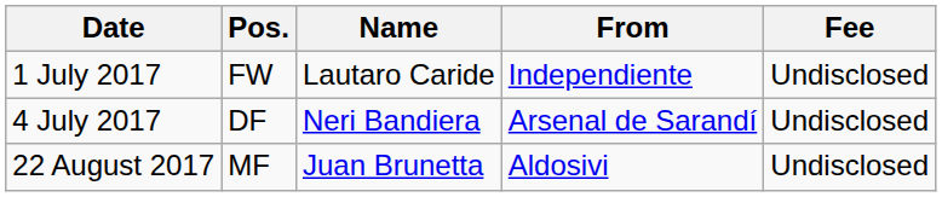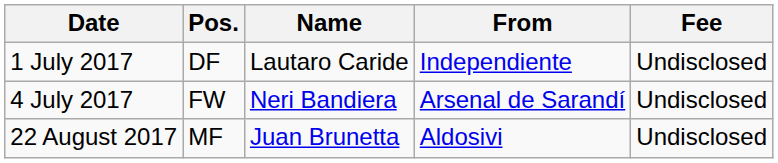1 July 2017 | Pos.: FW -> DF
4 July 2017 | Pos.: DF -> FW
